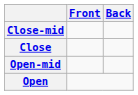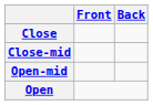rows swapped: Close <-> Close-mid
